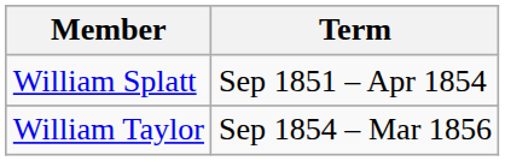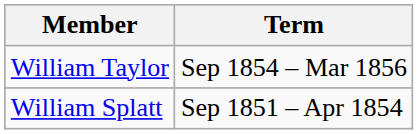rows swapped: William Splatt <-> William Taylor
